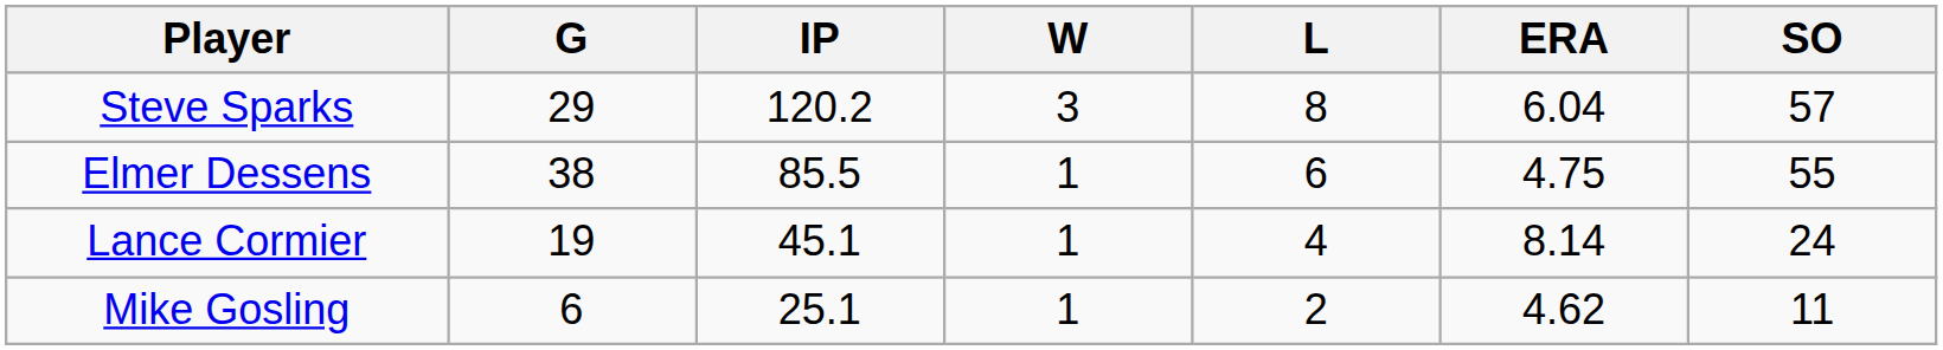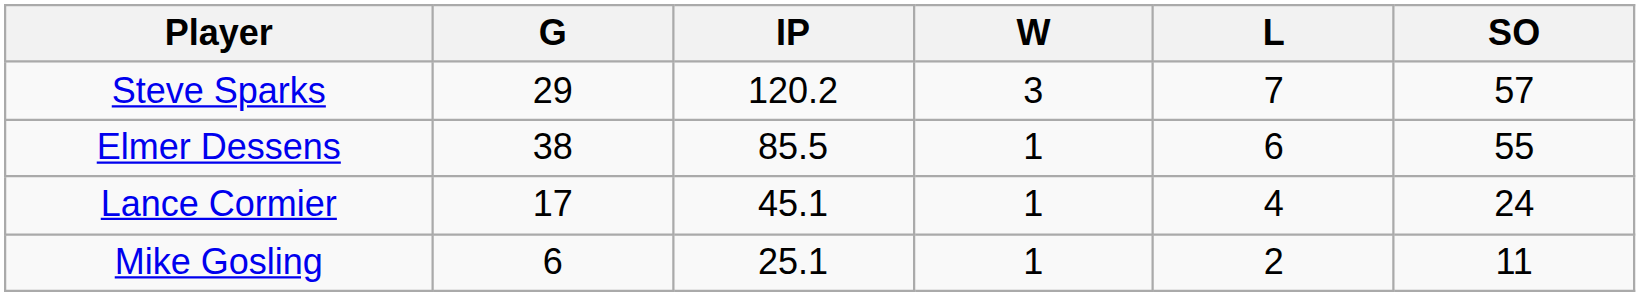- column: ERA | 6.04 | 4.75 | 8.14 | 4.62
Steve Sparks | L: 8 -> 7
Lance Cormier | G: 19 -> 17
